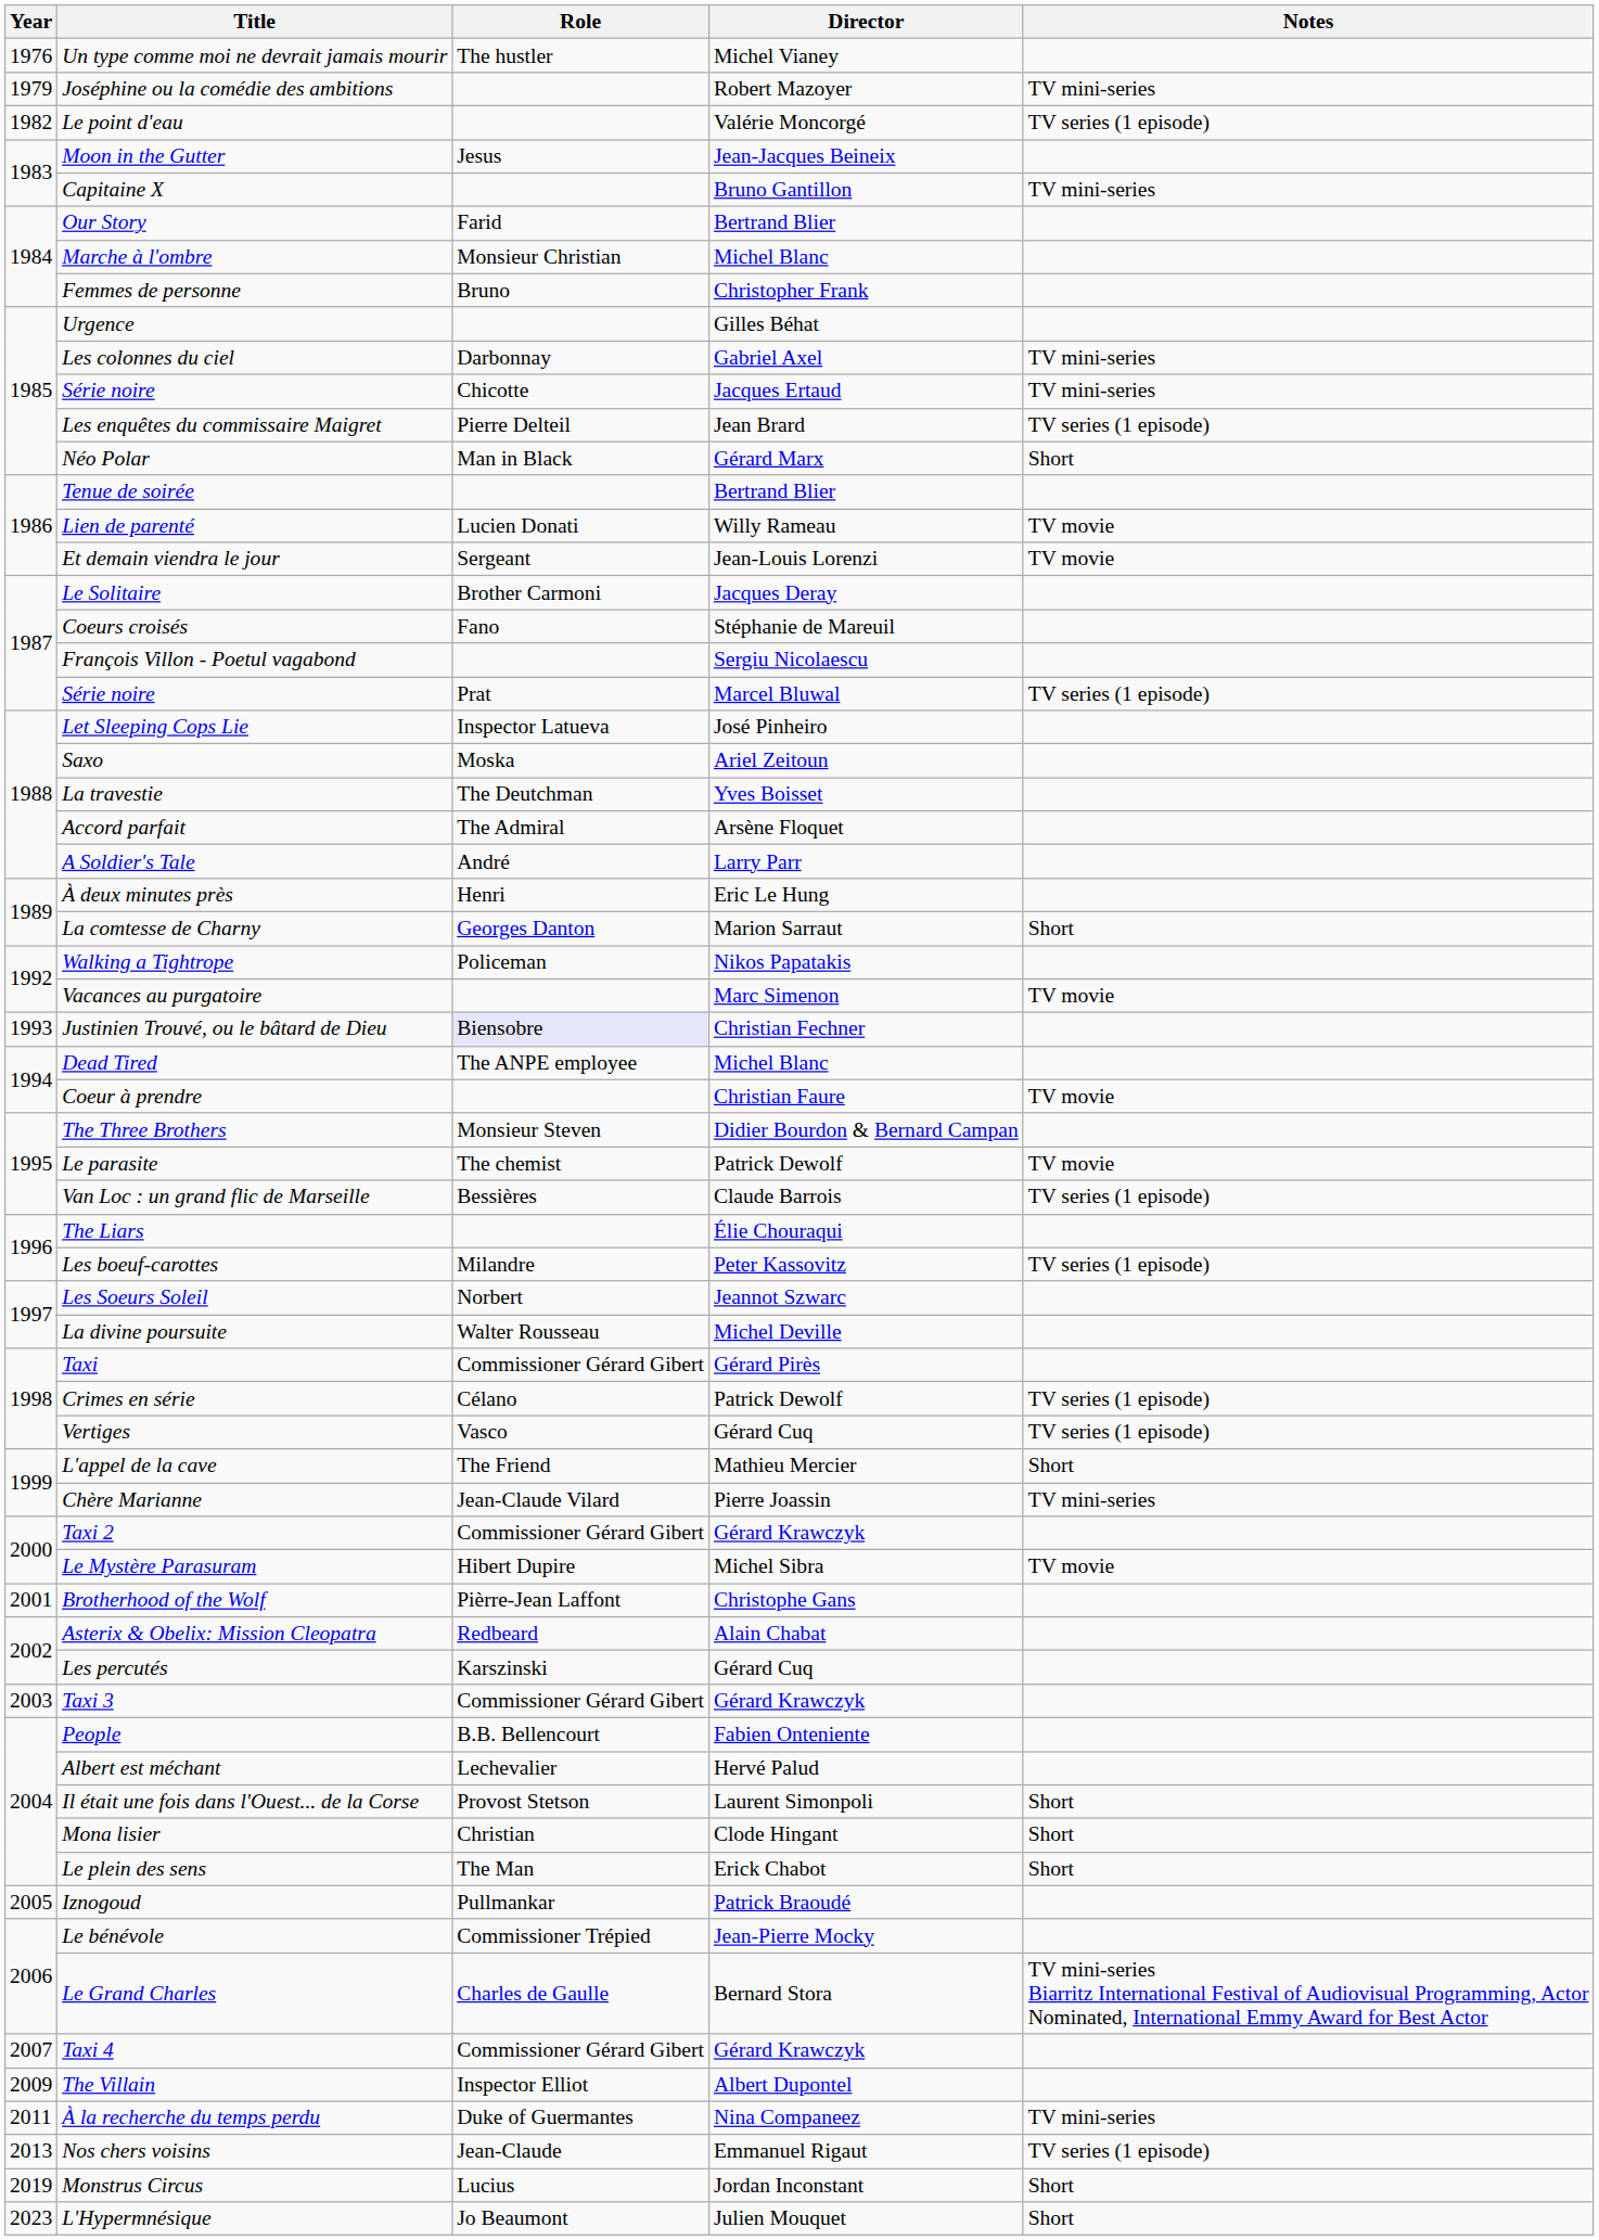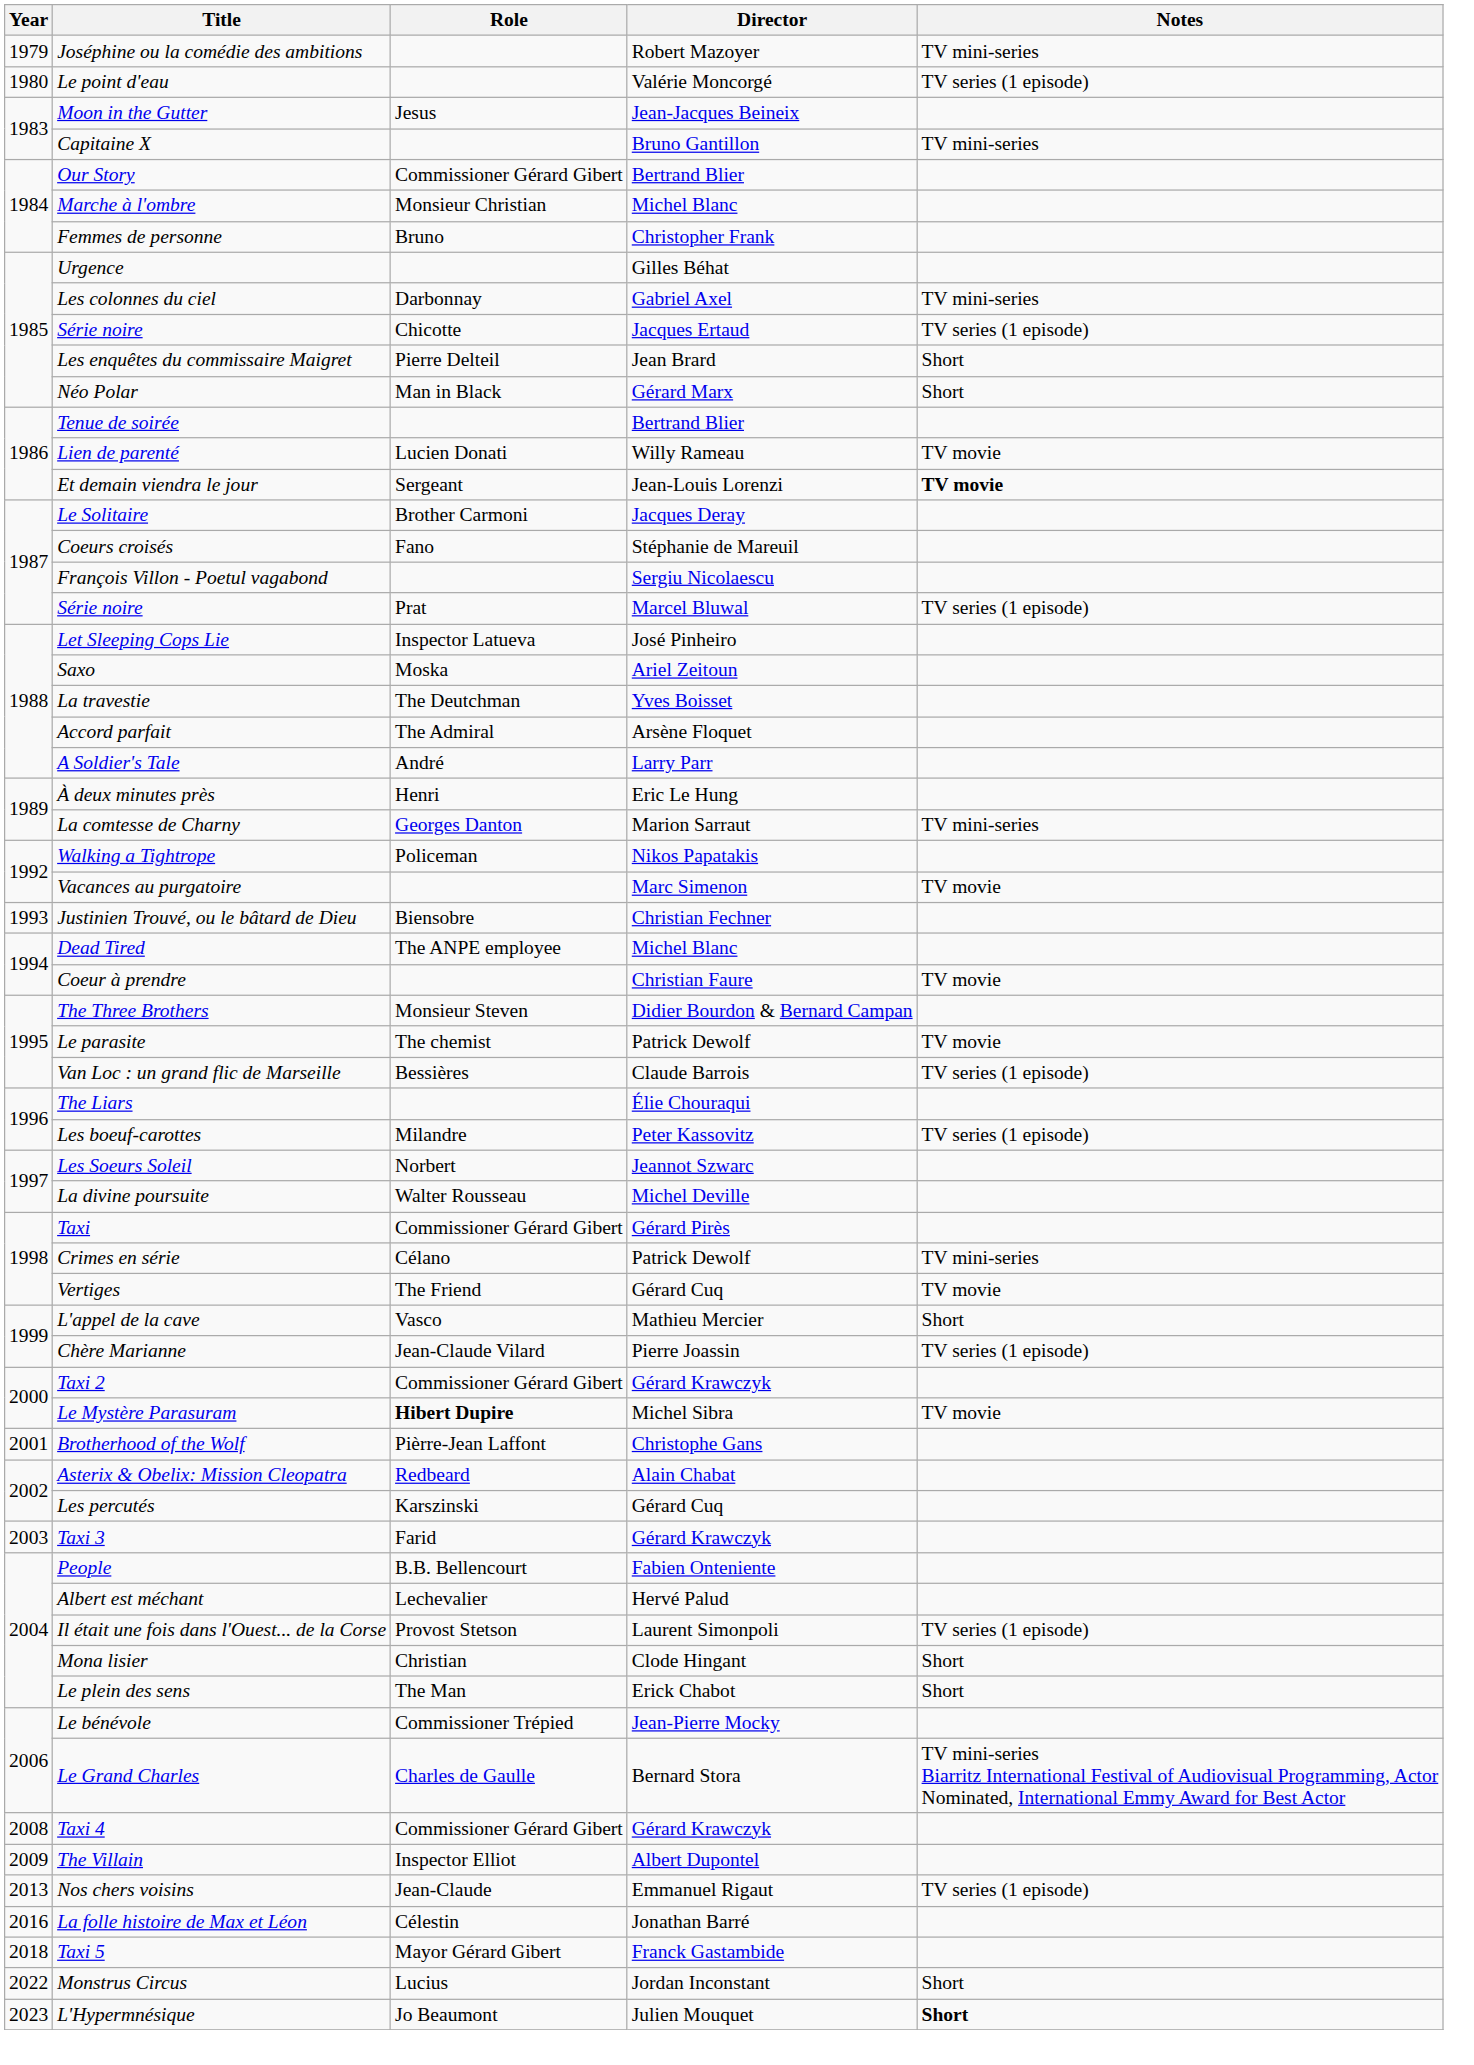- row: 1976 | Un type comme moi ne devrait jamais mourir | The hustler | Michel Vianey
Le point d'eau | Year: 1982 -> 1980
Our Story | Role: Farid -> Commissioner Gérard Gibert
Série noire / Jacques Ertaud | Notes: TV mini-series -> TV series (1 episode)
Les enquêtes du commissaire Maigret | Notes: TV series (1 episode) -> Short
Et demain viendra le jour | Notes: normal -> bold
La comtesse de Charny | Notes: Short -> TV mini-series
Justinien Trouvé, ou le bâtard de Dieu | Role: lavender background -> no background
Crimes en série | Notes: TV series (1 episode) -> TV mini-series
Vertiges | Role: Vasco -> The Friend
Vertiges | Notes: TV series (1 episode) -> TV movie
L'appel de la cave | Role: The Friend -> Vasco
Chère Marianne | Notes: TV mini-series -> TV series (1 episode)
Le Mystère Parasuram | Role: normal -> bold
Taxi 3 | Role: Commissioner Gérard Gibert -> Farid
Il était une fois dans l'Ouest... de la Corse | Notes: Short -> TV series (1 episode)
- row: 2005 | Iznogoud | Pullmankar | Patrick Braoudé
Taxi 4 | Year: 2007 -> 2008
- row: 2011 | À la recherche du temps perdu | Duke of Guermantes | Nina Companeez | TV mini-series
+ row: 2016 | La folle histoire de Max et Léon | Célestin | Jonathan Barré
+ row: 2018 | Taxi 5 | Mayor Gérard Gibert | Franck Gastambide
Monstrus Circus | Year: 2019 -> 2022
L'Hypermnésique | Notes: normal -> bold
